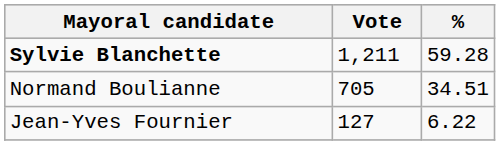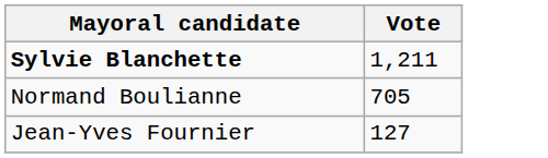- column: % | 59.28 | 34.51 | 6.22
